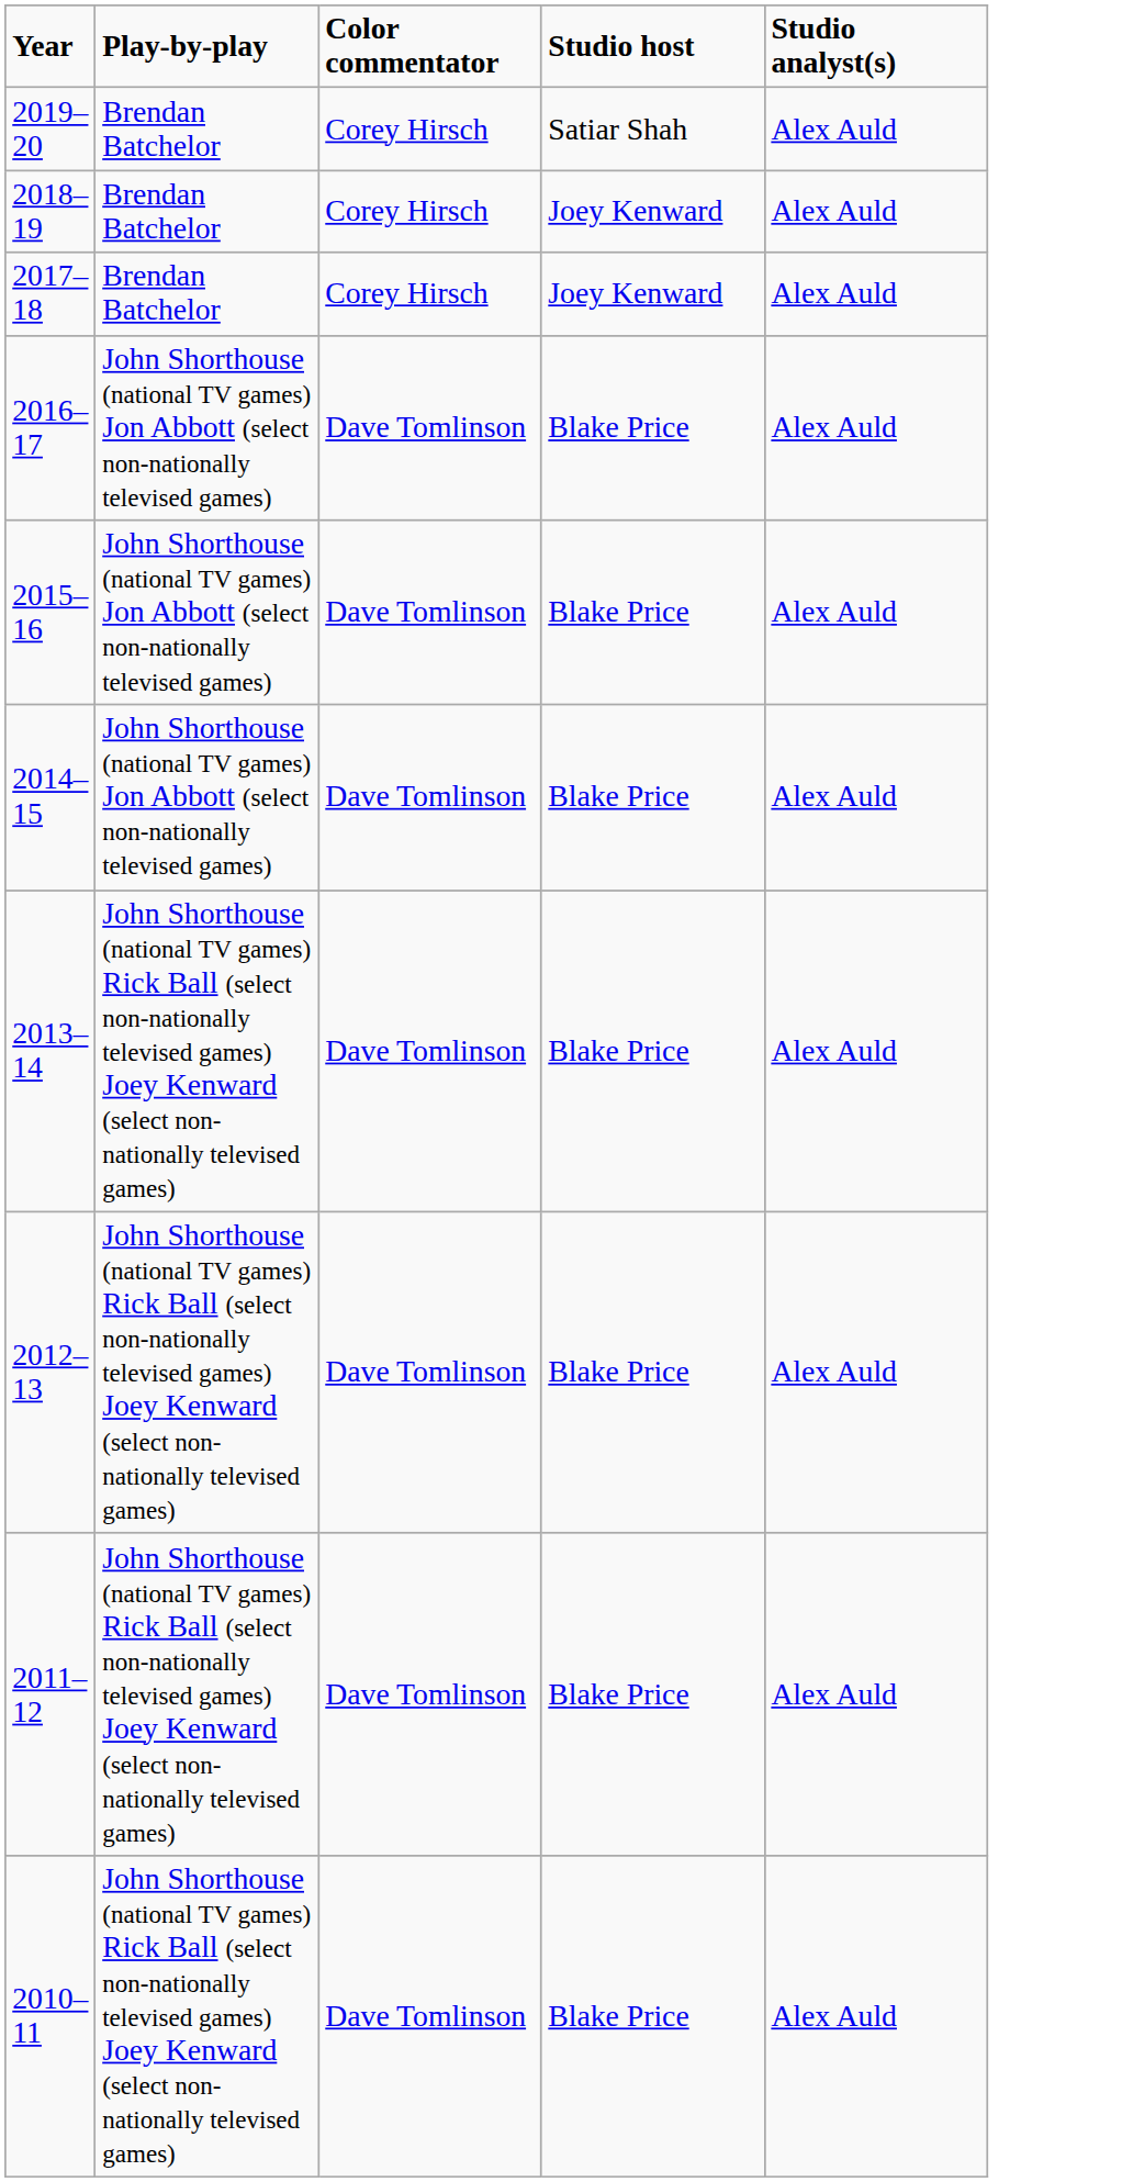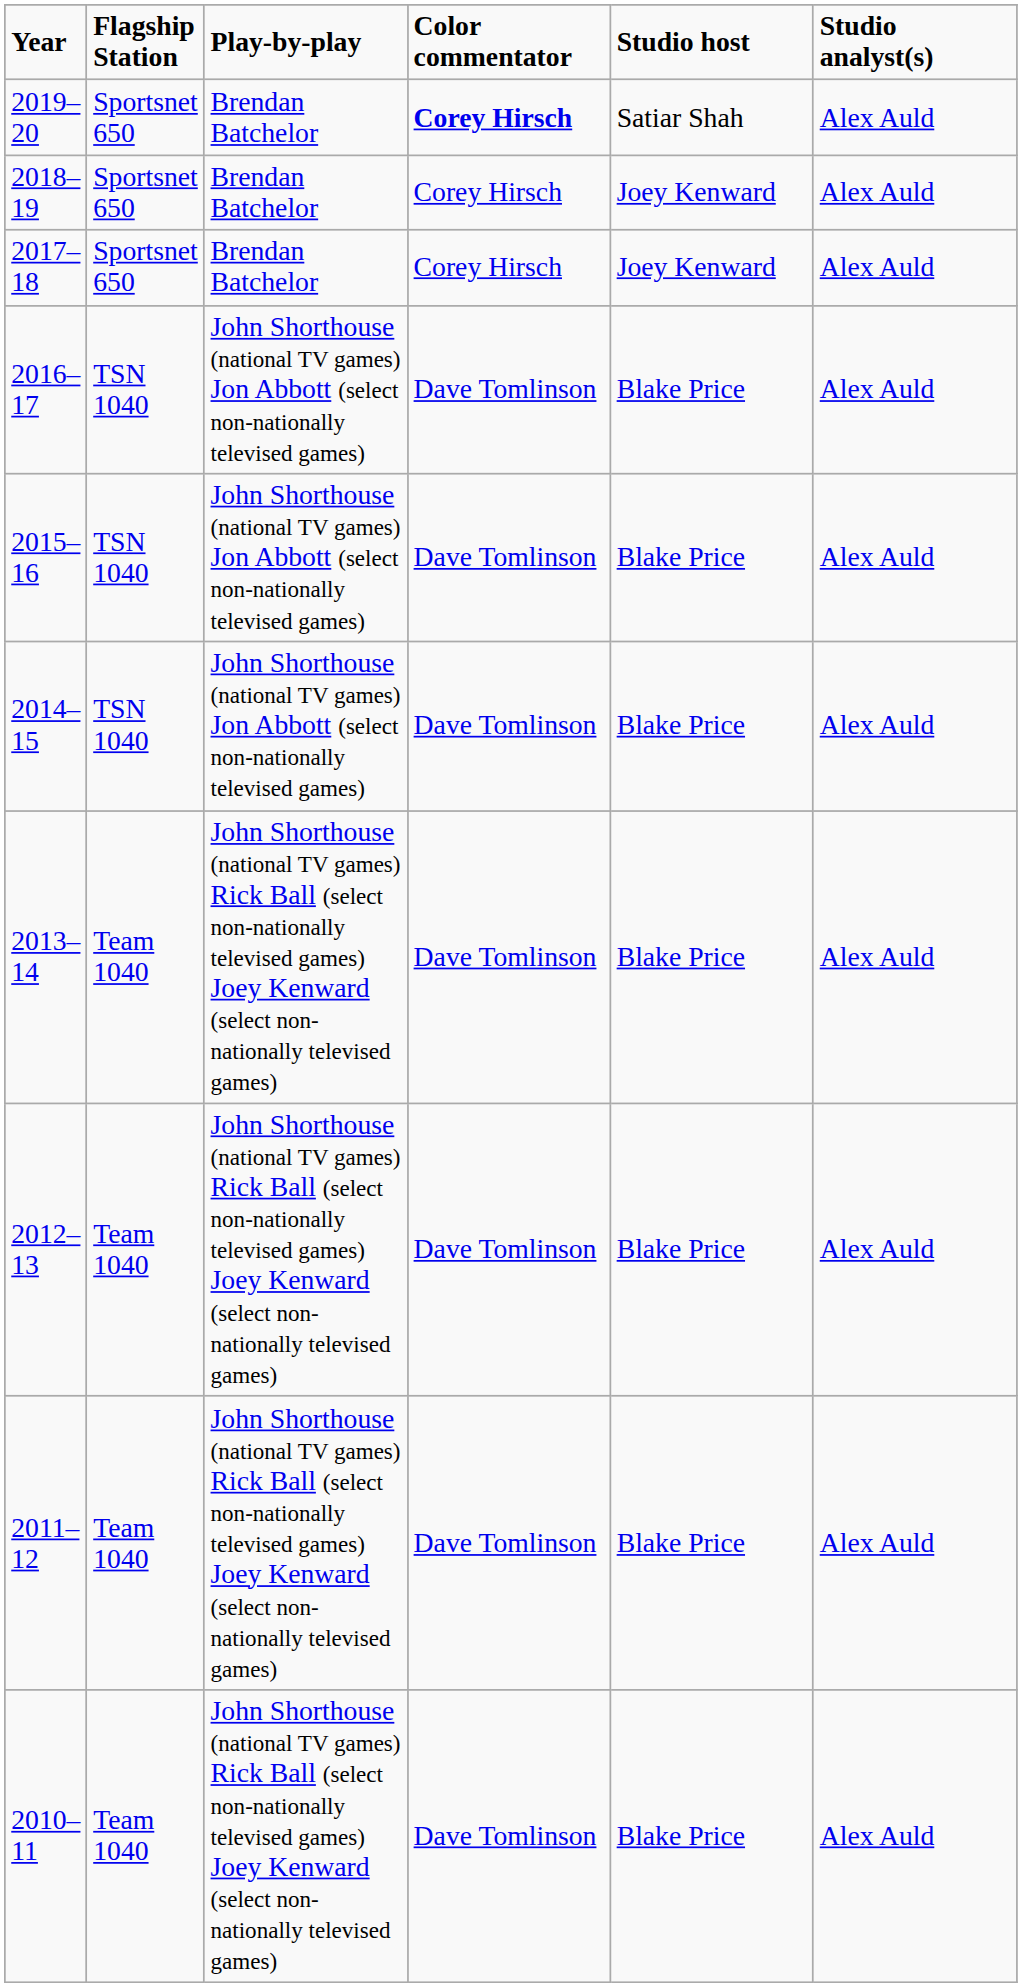+ column: Flagship Station | Sportsnet 650 | Sportsnet 650 | Sportsnet 650 | TSN 1040 | TSN 1040 | TSN 1040 | Team 1040 | Team 1040 | Team 1040 | Team 1040
2019–20 | Color commentator: normal -> bold
